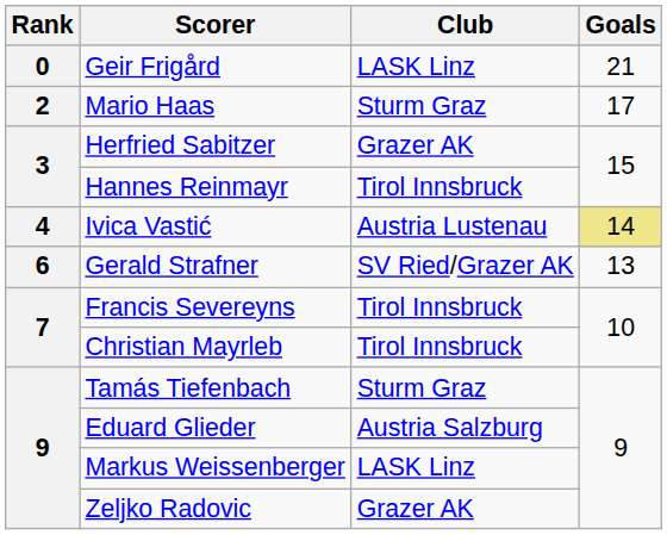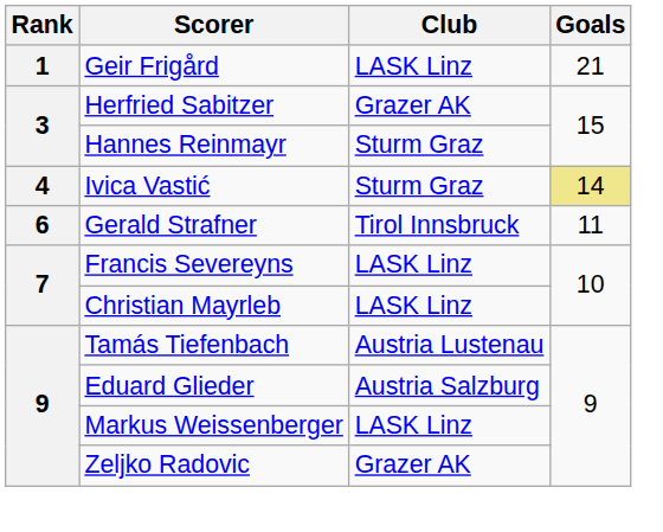Geir Frigård | Rank: 0 -> 1
- row: 2 | Mario Haas | Sturm Graz | 17
Hannes Reinmayr | Club: Tirol Innsbruck -> Sturm Graz
Ivica Vastić | Club: Austria Lustenau -> Sturm Graz
Gerald Strafner | Club: SV Ried/Grazer AK -> Tirol Innsbruck
Gerald Strafner | Goals: 13 -> 11
Francis Severeyns | Club: Tirol Innsbruck -> LASK Linz
Christian Mayrleb | Club: Tirol Innsbruck -> LASK Linz
Tamás Tiefenbach | Club: Sturm Graz -> Austria Lustenau
